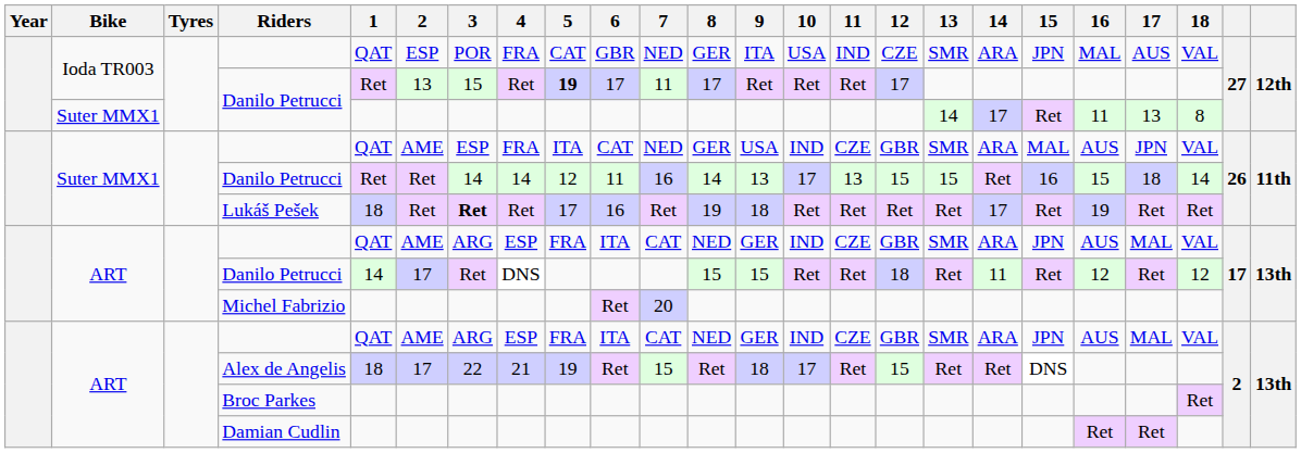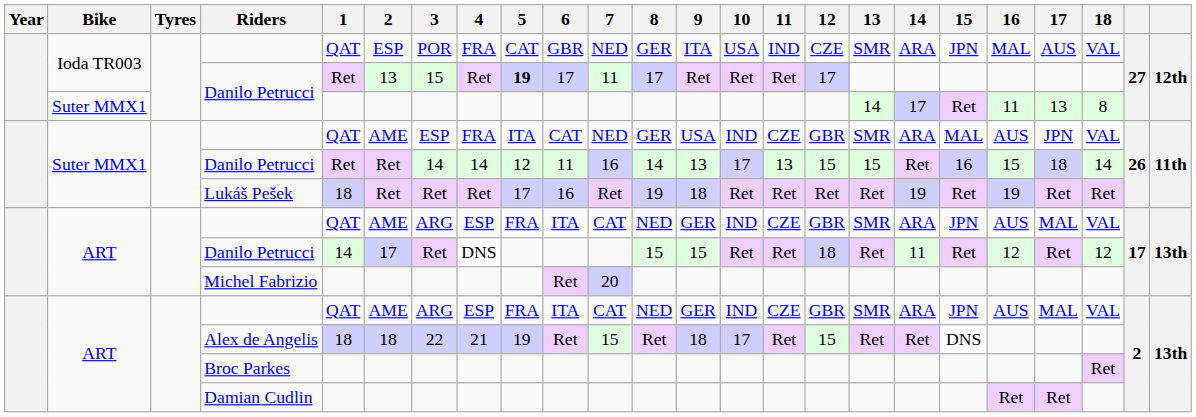Lukáš Pešek | 3: bold -> normal
Lukáš Pešek | 14: 17 -> 19
Alex de Angelis | 2: 17 -> 18
